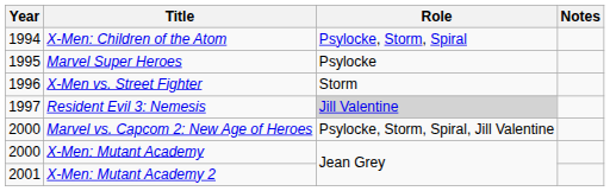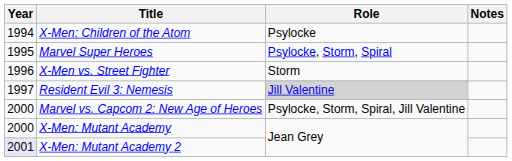X-Men: Children of the Atom | Role: Psylocke, Storm, Spiral -> Psylocke
Marvel Super Heroes | Role: Psylocke -> Psylocke, Storm, Spiral
X-Men: Mutant Academy 2 | Year: no background -> lavender background
